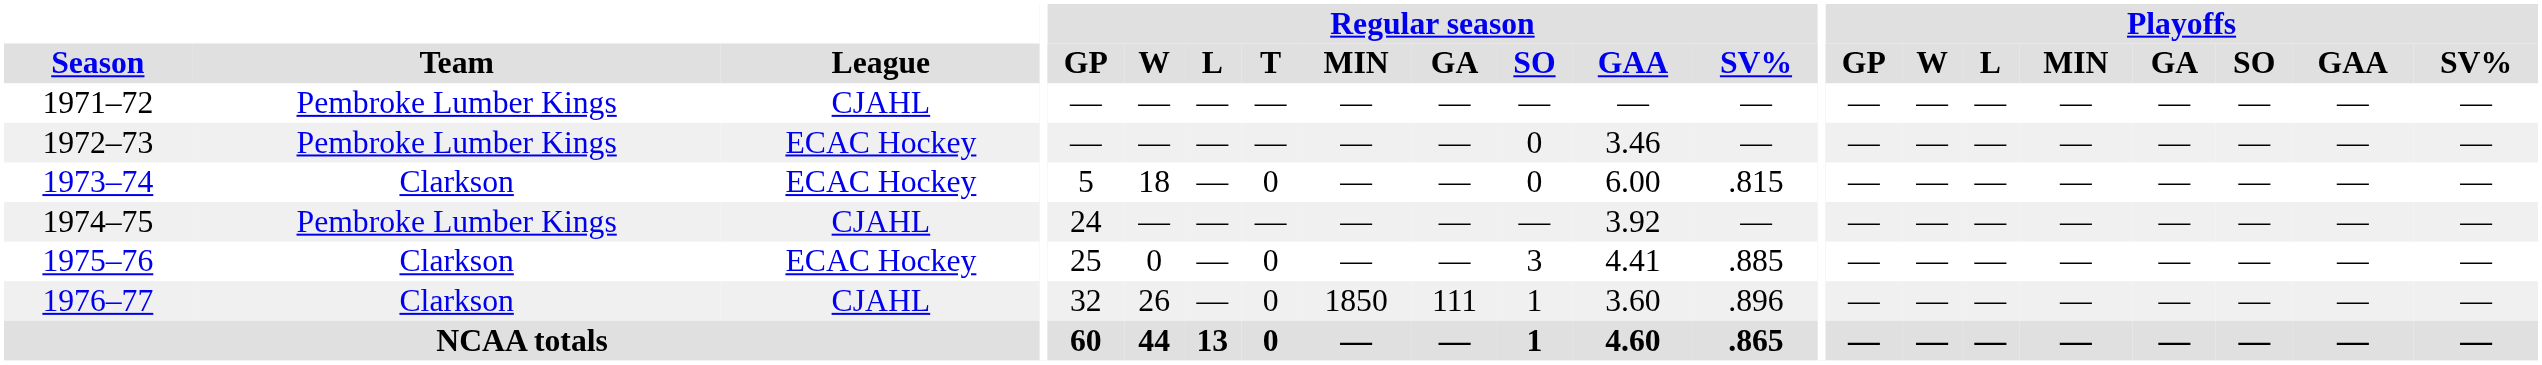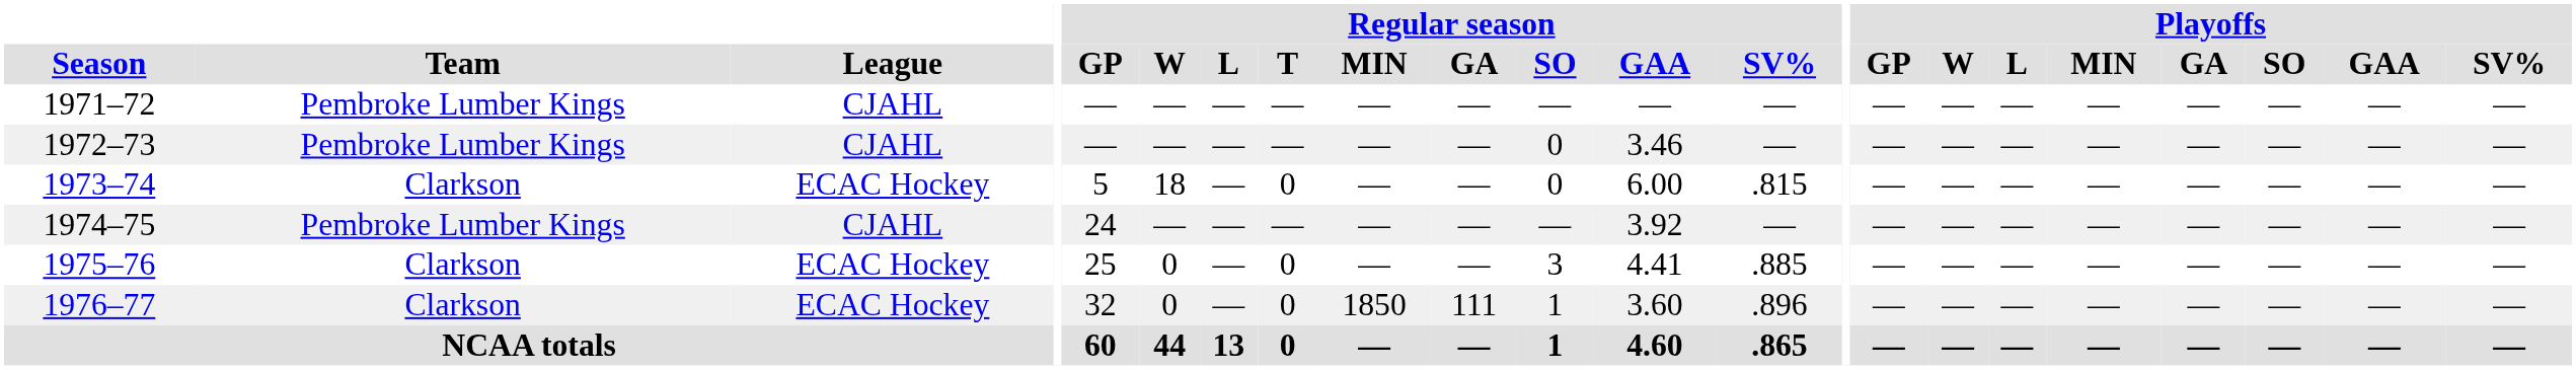1972–73 | League: ECAC Hockey -> CJAHL
1976–77 | League: CJAHL -> ECAC Hockey
1976–77 | Regular season / W: 26 -> 0
